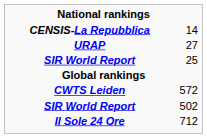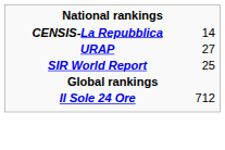- row: CWTS Leiden | 572
- row: SIR World Report | 502
